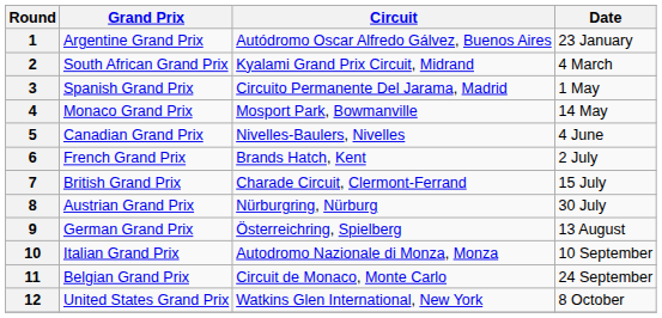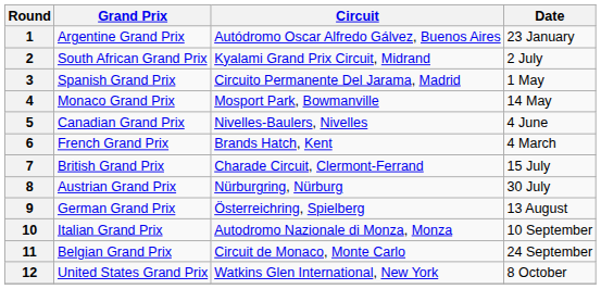2 | Date: 4 March -> 2 July
6 | Date: 2 July -> 4 March
